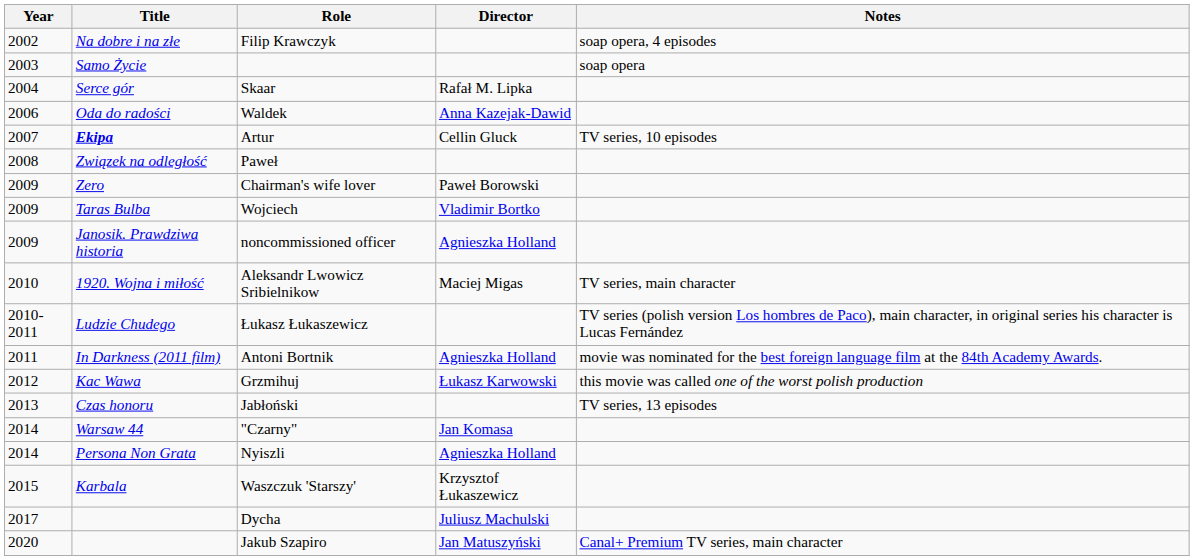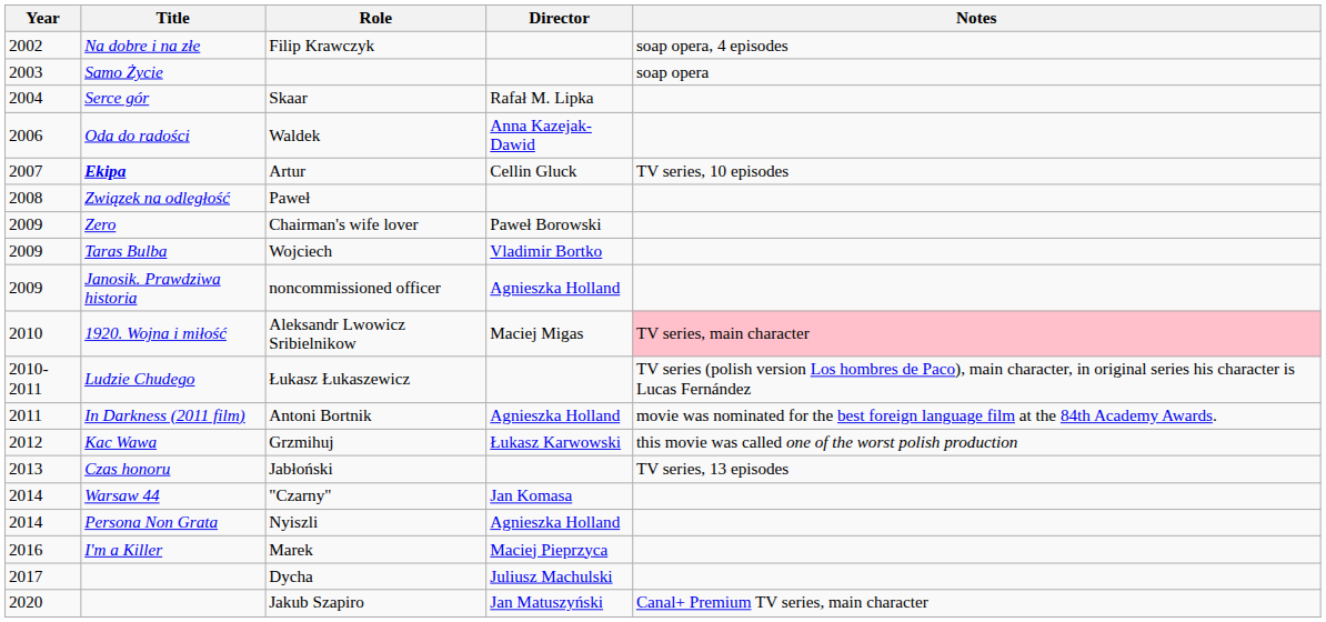Aleksandr Lwowicz Sribielnikow | Notes: no background -> pink background
- row: 2015 | Karbala | Waszczuk 'Starszy' | Krzysztof Łukaszewicz
+ row: 2016 | I'm a Killer | Marek | Maciej Pieprzyca
